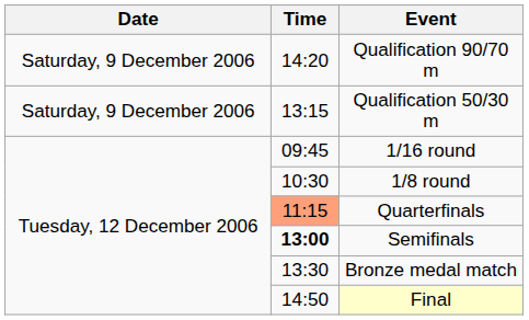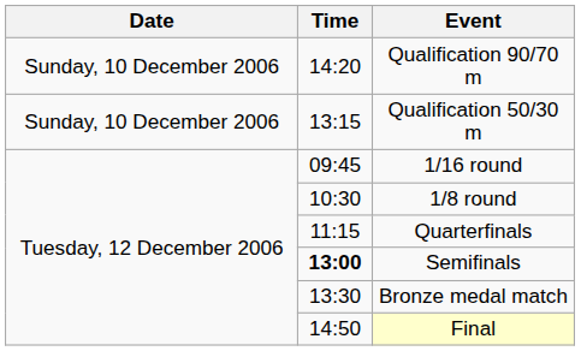Qualification 90/70 m | Date: Saturday, 9 December 2006 -> Sunday, 10 December 2006
Qualification 50/30 m | Date: Saturday, 9 December 2006 -> Sunday, 10 December 2006
Quarterfinals | Time: lightsalmon background -> no background
